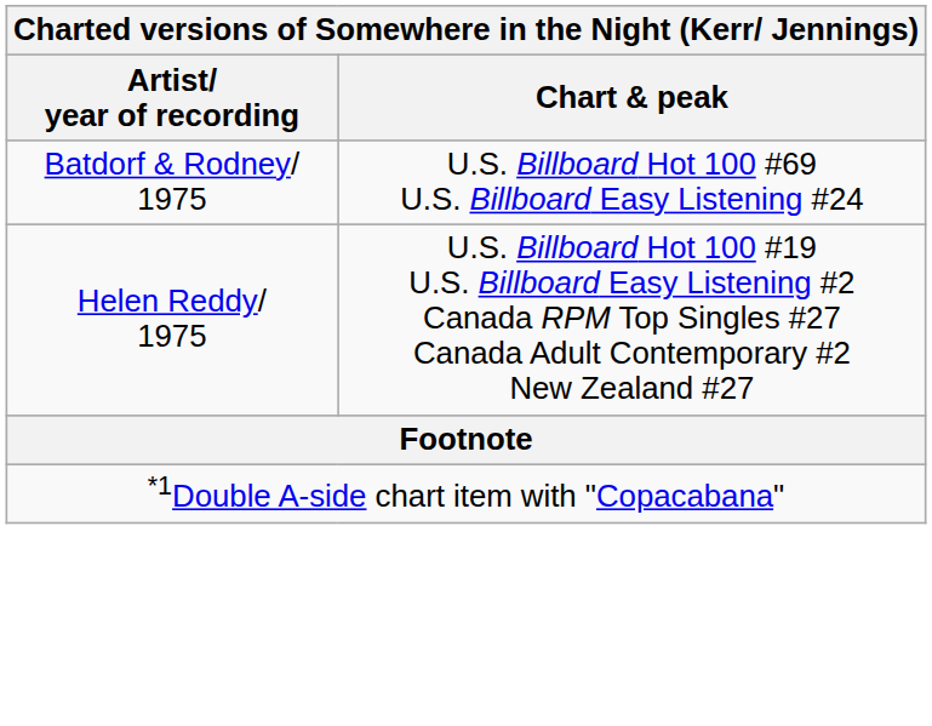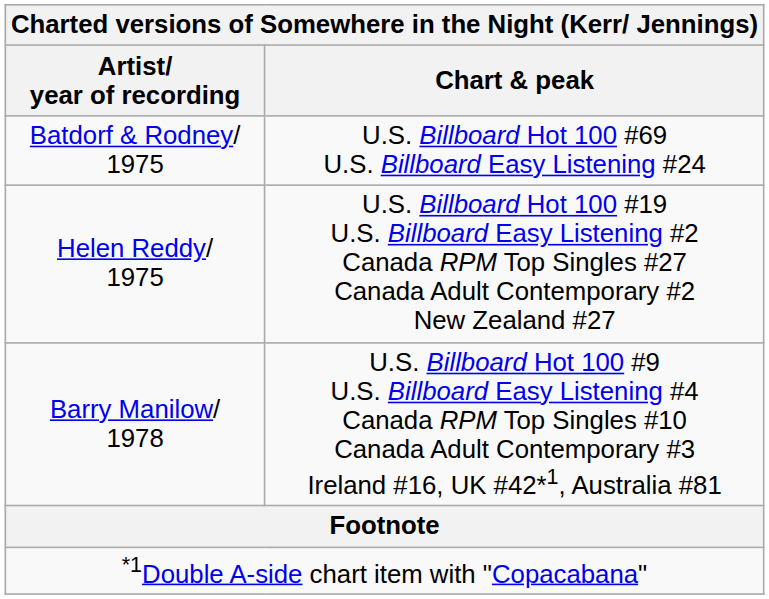+ row: Barry Manilow/ 1978 | U.S. Billboard Hot 100 #9 U.S. Billboard Easy Listening #4 Canada RPM Top Singles #10 Canada Adult Contemporary #3 Ireland #16, UK #42*1, Australia #81
